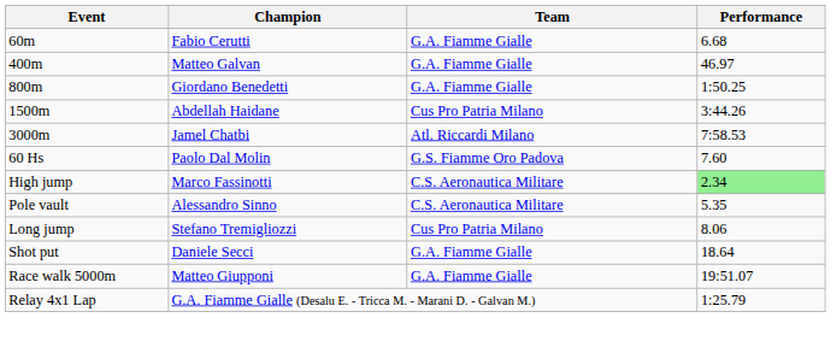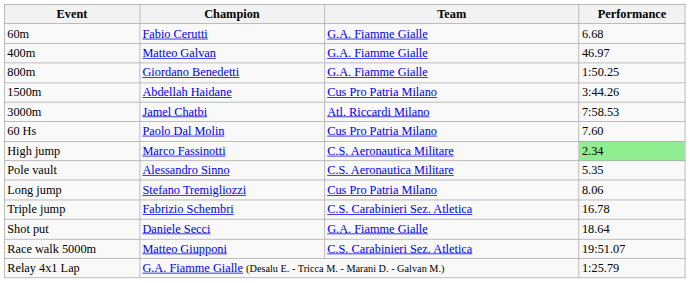60 Hs | Team: G.S. Fiamme Oro Padova -> Cus Pro Patria Milano
+ row: Triple jump | Fabrizio Schembri | C.S. Carabinieri Sez. Atletica | 16.78
Race walk 5000m | Team: G.A. Fiamme Gialle -> C.S. Carabinieri Sez. Atletica
